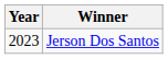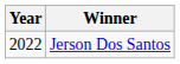Jerson Dos Santos | Year: 2023 -> 2022
